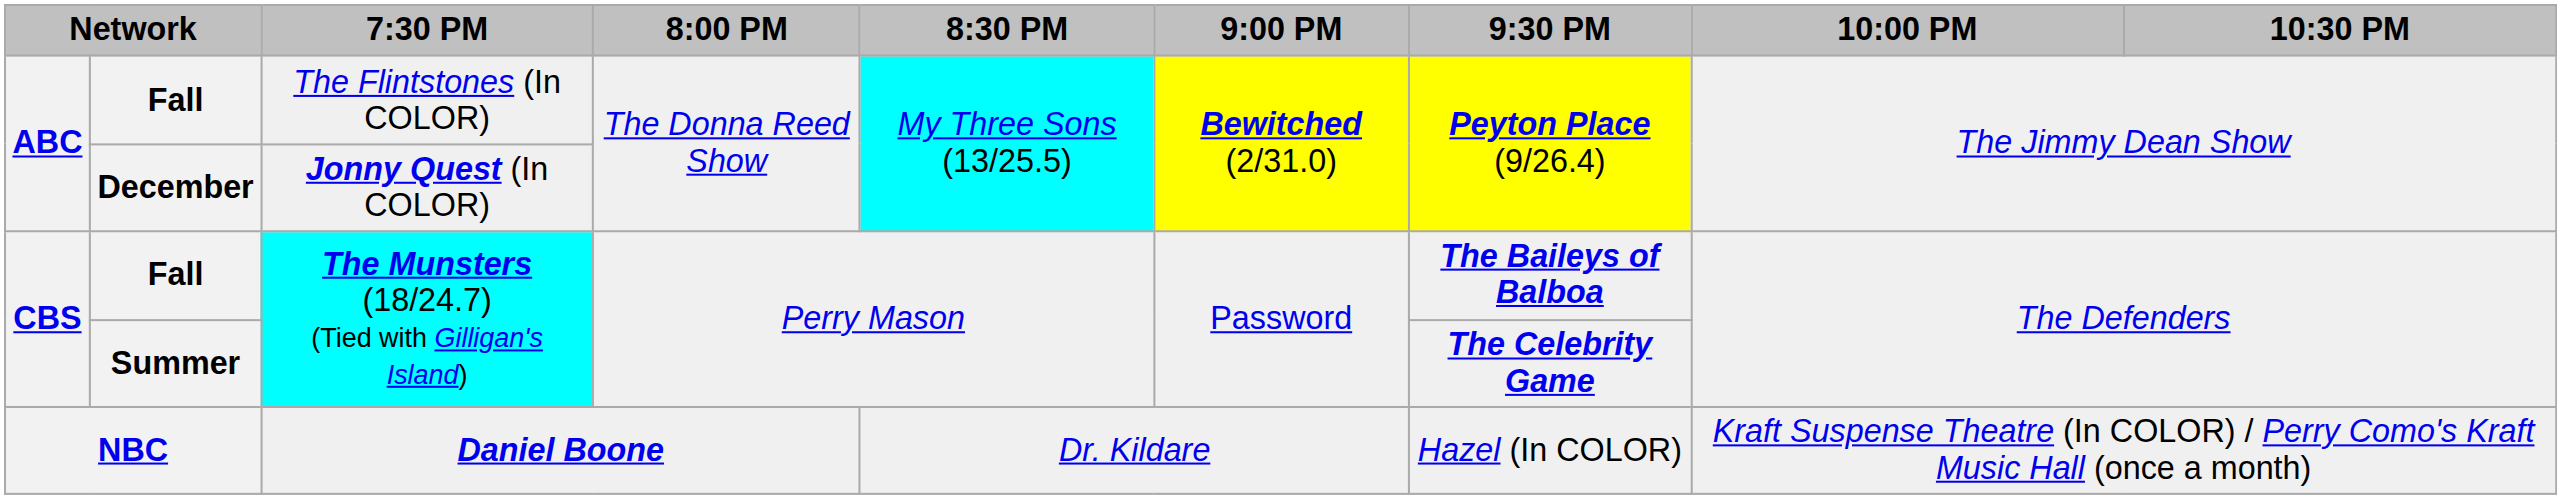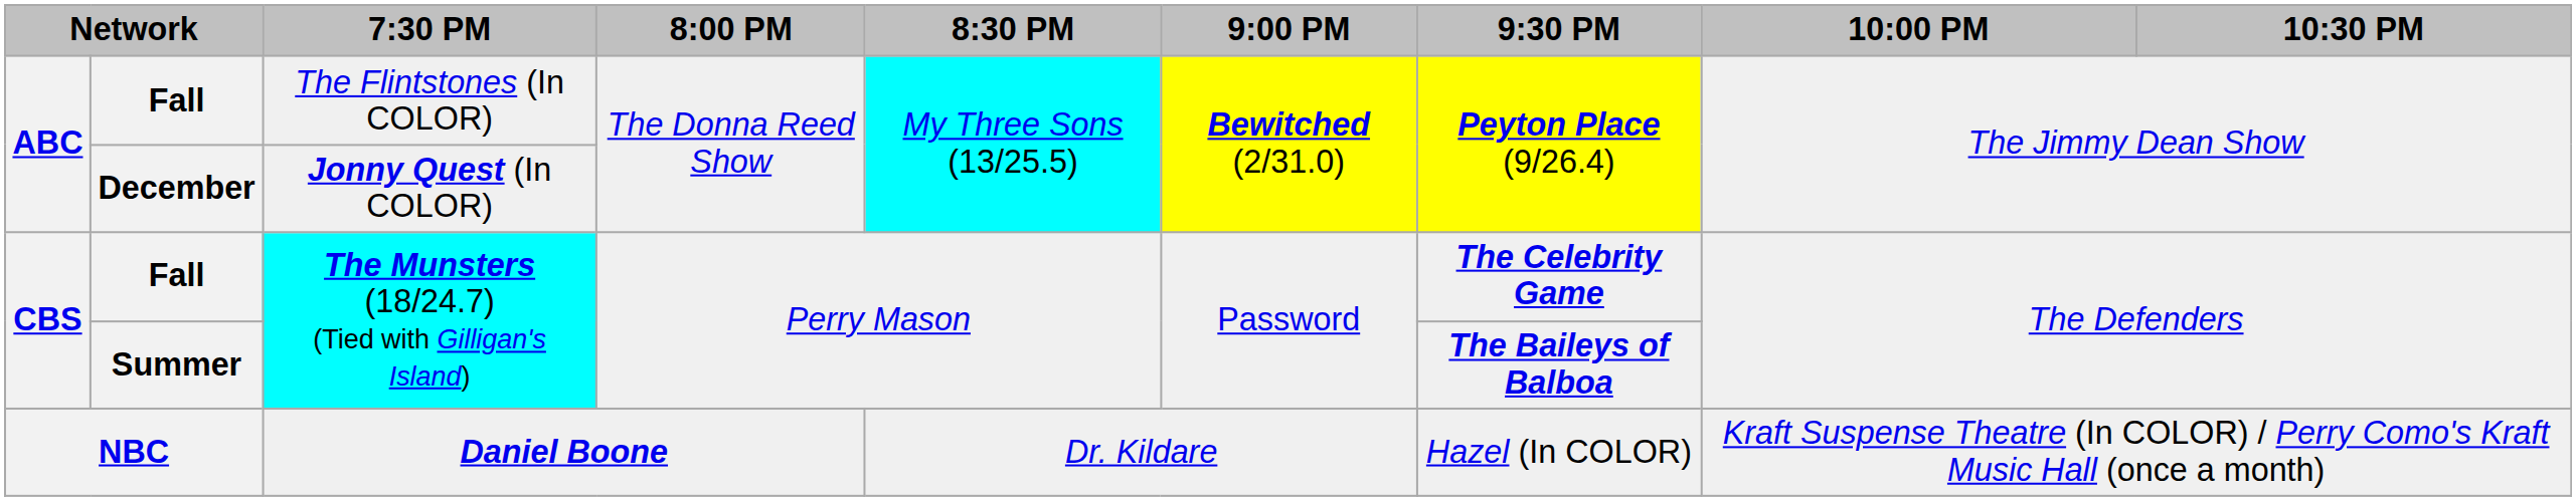Fall / The Munsters (18/24.7) (Tied with Gilligan's Island) | 9:30 PM: The Baileys of Balboa -> The Celebrity Game
Summer | 9:30 PM: The Celebrity Game -> The Baileys of Balboa
